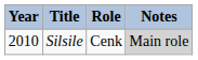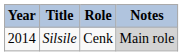Silsile | Year: 2010 -> 2014
